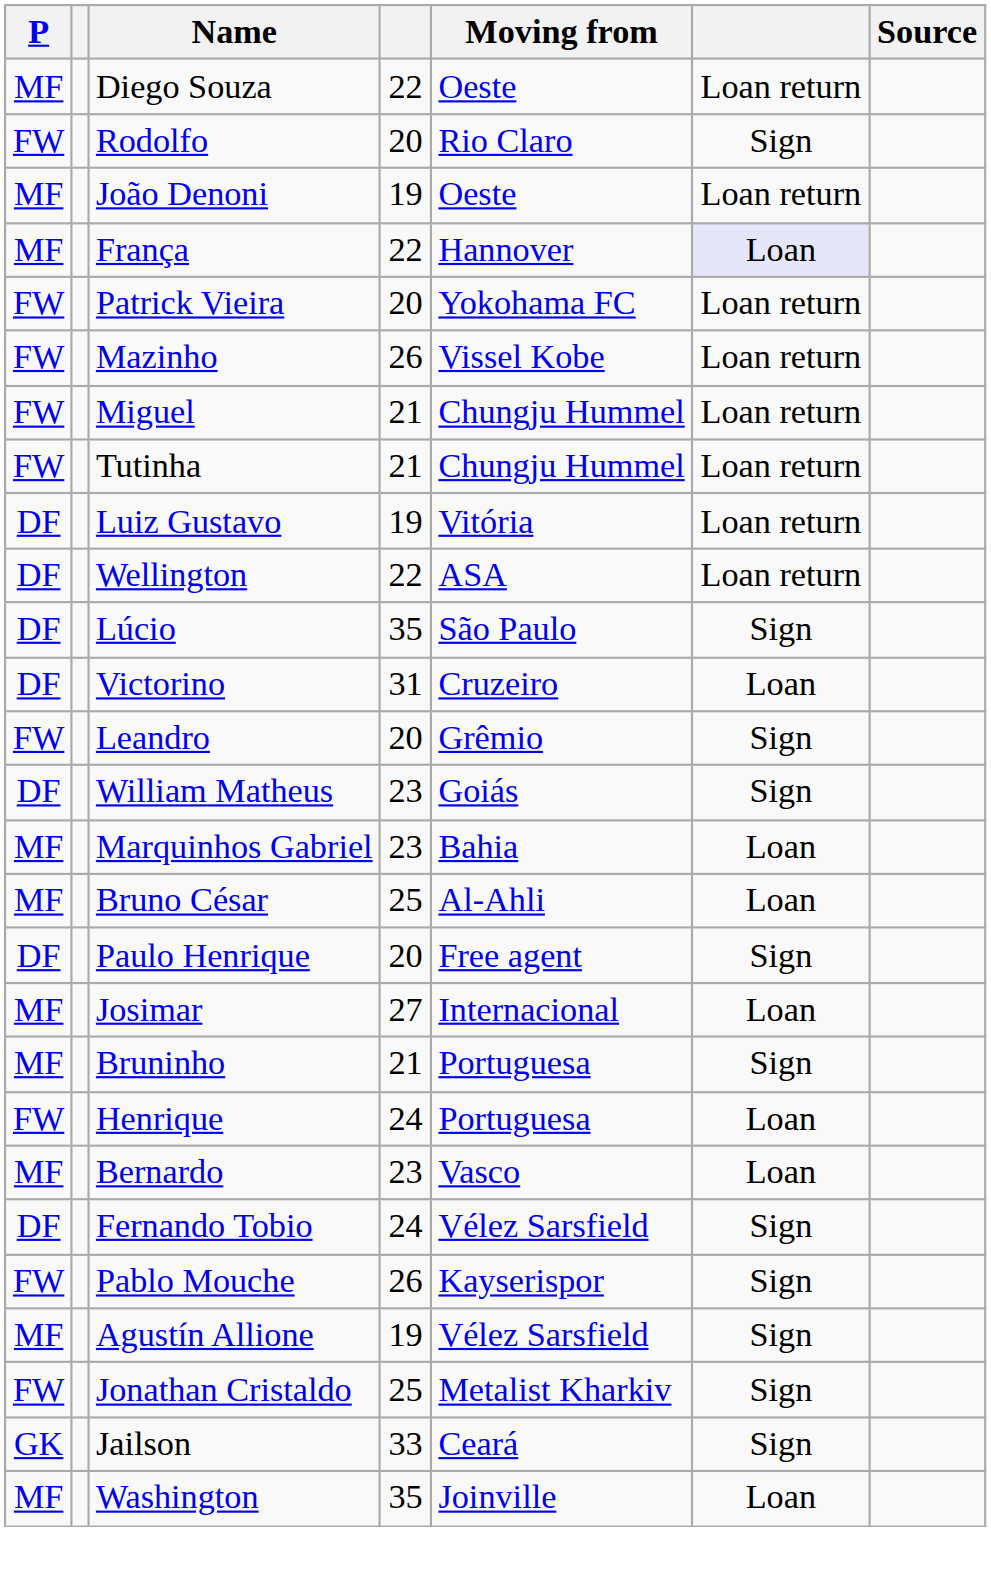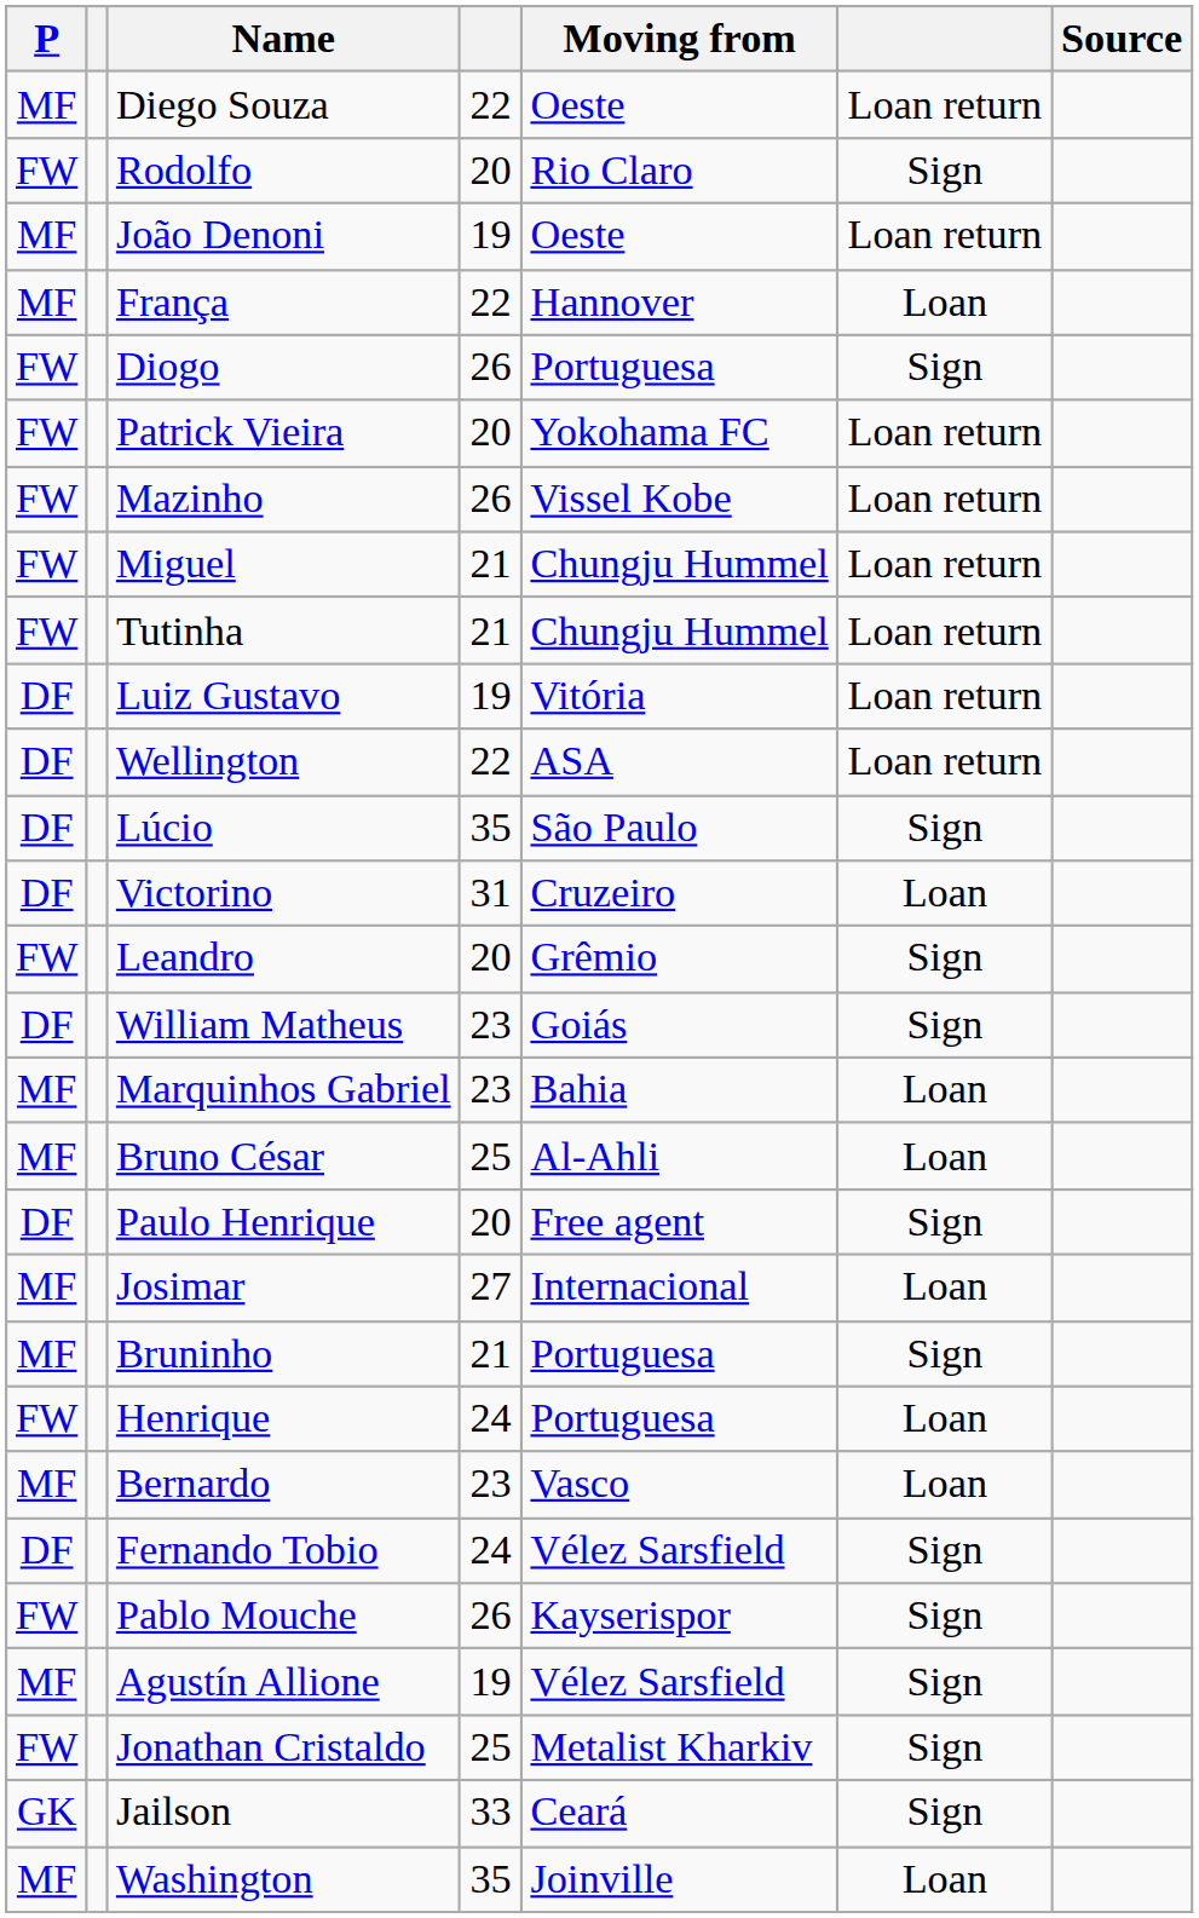França | column 6: lavender background -> no background
+ row: FW | Diogo | 26 | Portuguesa | Sign
